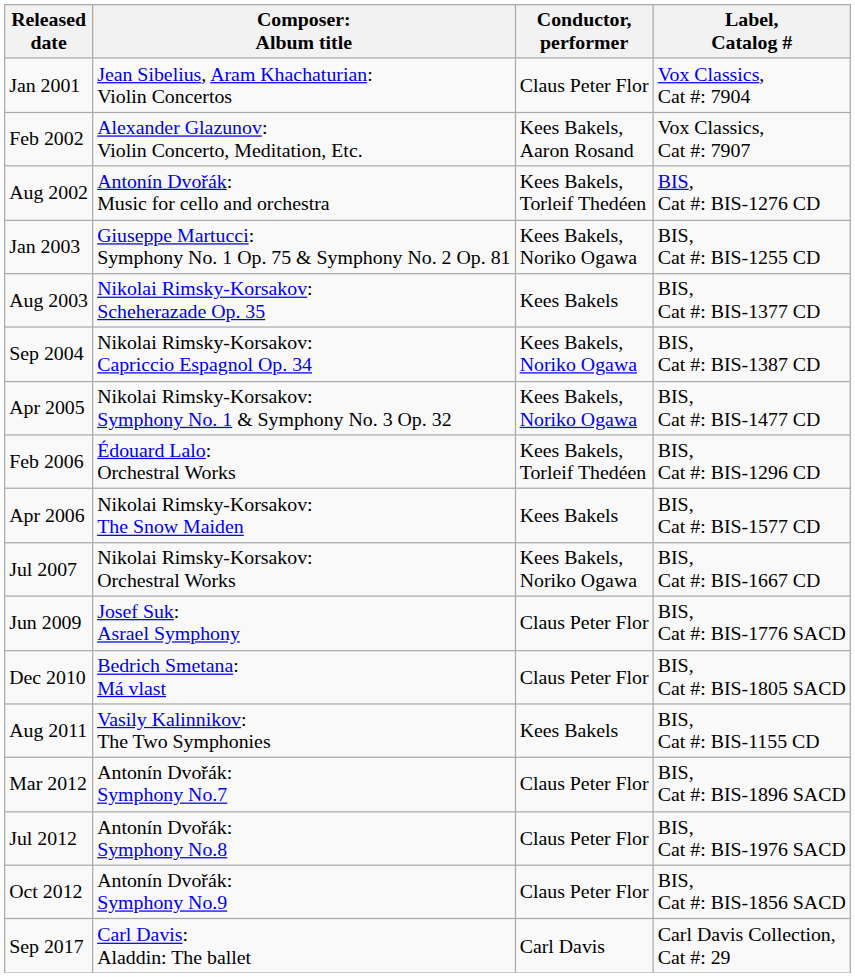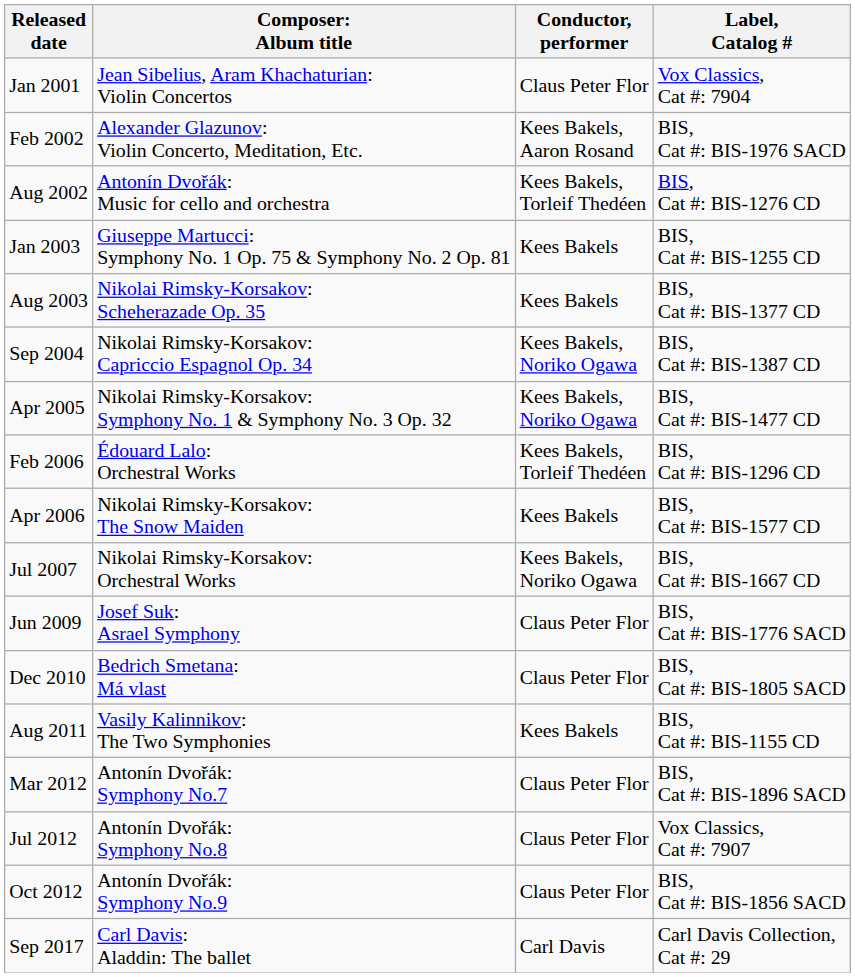Feb 2002 | Label, Catalog #: Vox Classics, Cat #: 7907 -> BIS, Cat #: BIS-1976 SACD
Jan 2003 | Conductor, performer: Kees Bakels, Noriko Ogawa -> Kees Bakels
Jul 2012 | Label, Catalog #: BIS, Cat #: BIS-1976 SACD -> Vox Classics, Cat #: 7907
